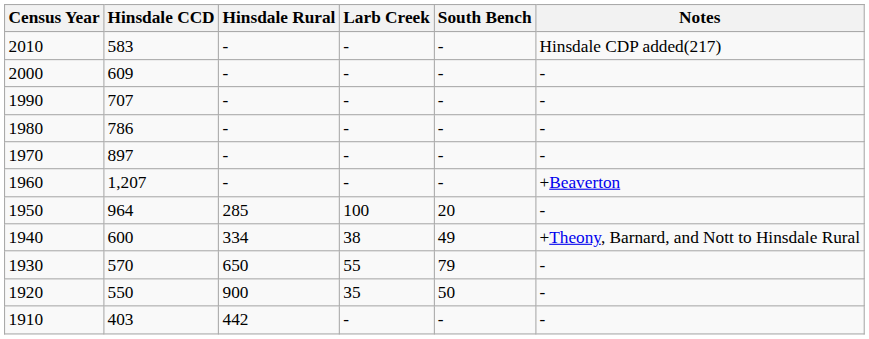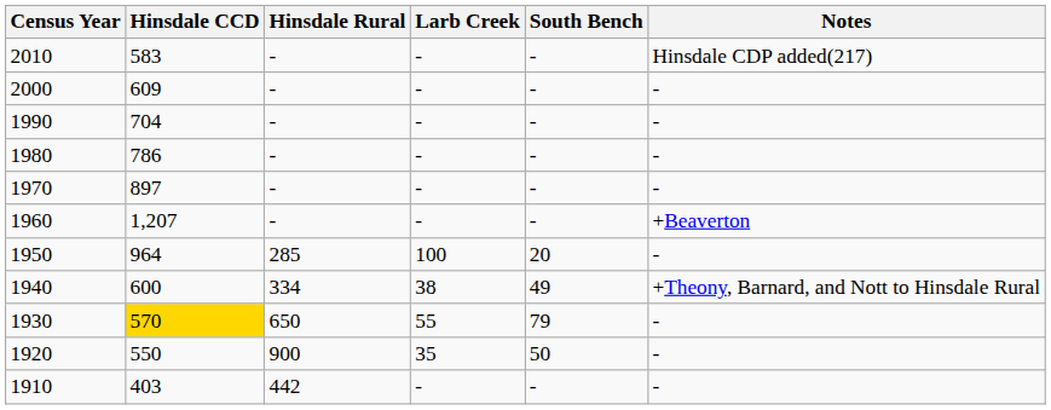1990 | Hinsdale CCD: 707 -> 704
1930 | Hinsdale CCD: no background -> gold background
